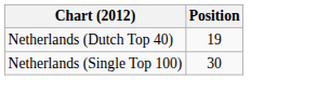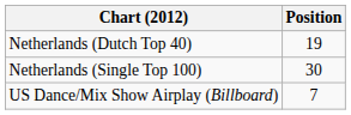+ row: US Dance/Mix Show Airplay (Billboard) | 7
